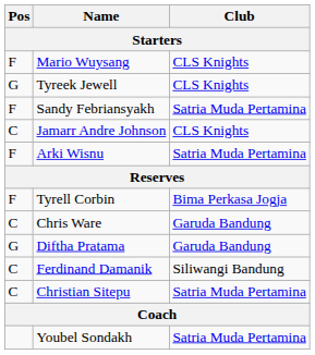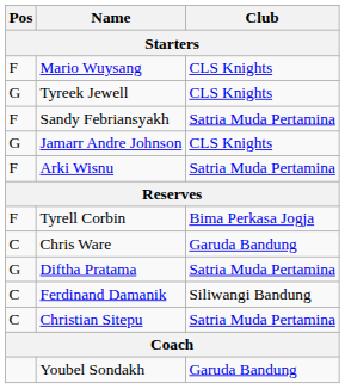Jamarr Andre Johnson | Pos: C -> G
Diftha Pratama | Club: Garuda Bandung -> Satria Muda Pertamina
Youbel Sondakh | Club: Satria Muda Pertamina -> Garuda Bandung
